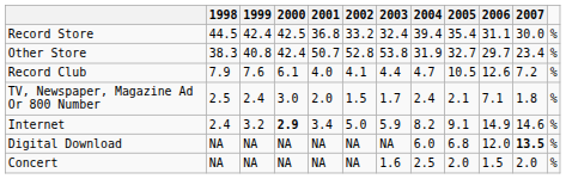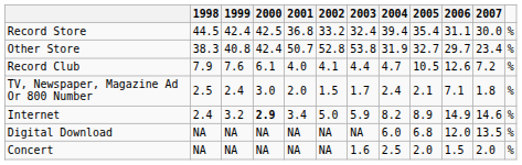Internet | 2005: 9.1 -> 8.9
Digital Download | 2007: bold -> normal
